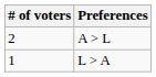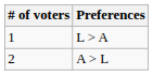rows swapped: A > L <-> L > A
